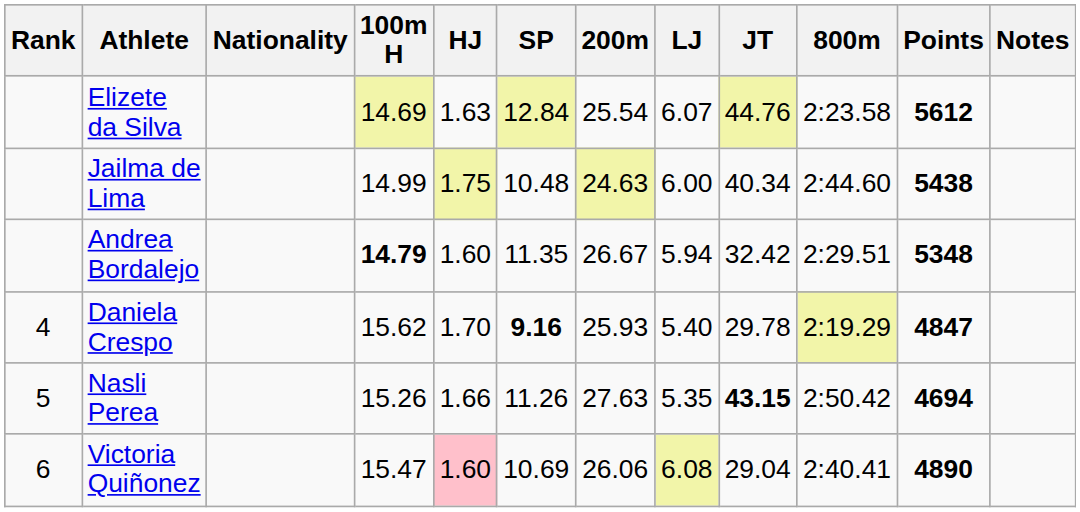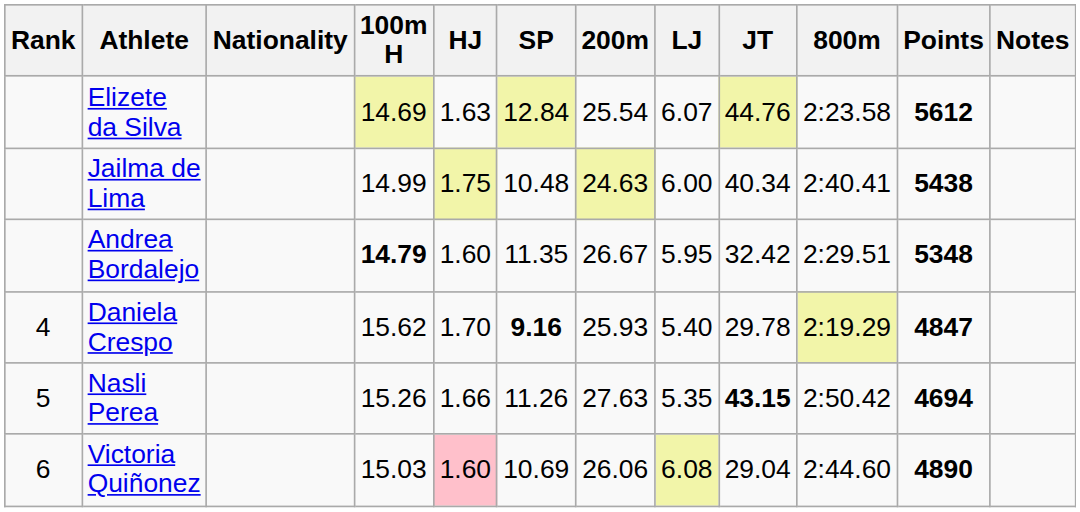Jailma de Lima | 800m: 2:44.60 -> 2:40.41
Andrea Bordalejo | LJ: 5.94 -> 5.95
Victoria Quiñonez | 100m H: 15.47 -> 15.03
Victoria Quiñonez | 800m: 2:40.41 -> 2:44.60
